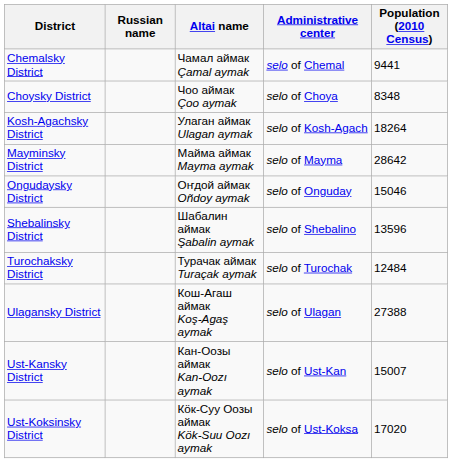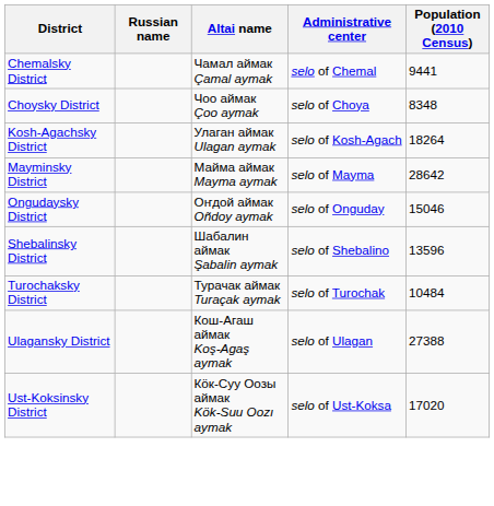Turochaksky District | Population (2010 Census): 12484 -> 10484
- row: Ust-Kansky District | Кан-Оозы аймак Kan-Oozı aymak | selo of Ust-Kan | 15007
